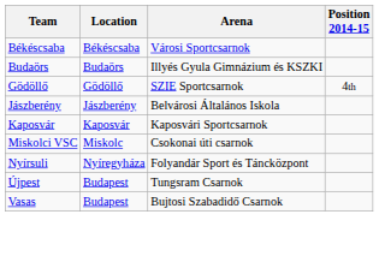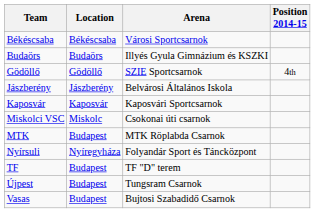+ row: MTK | Budapest | MTK Röplabda Csarnok
+ row: TF | Budapest | TF "D" terem
